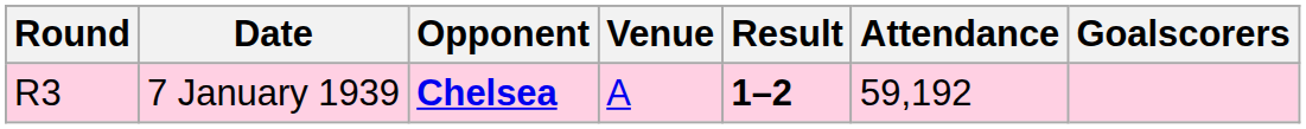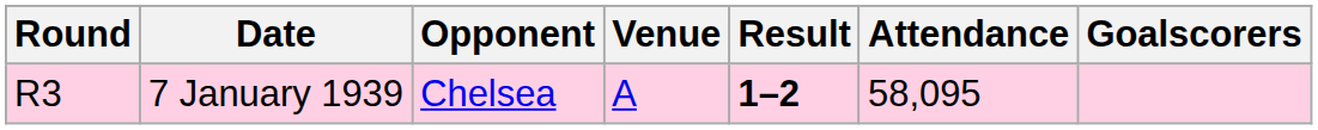7 January 1939 | Opponent: bold -> normal
7 January 1939 | Attendance: 59,192 -> 58,095
